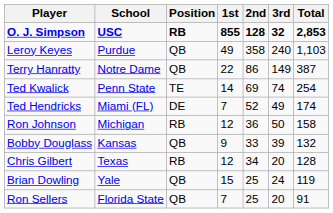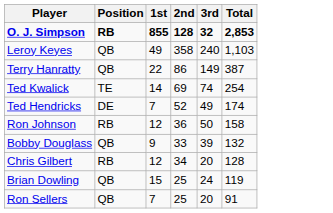- column: School | USC | Purdue | Notre Dame | Penn State | Miami (FL) | Michigan | Kansas | Texas | Yale | Florida State
